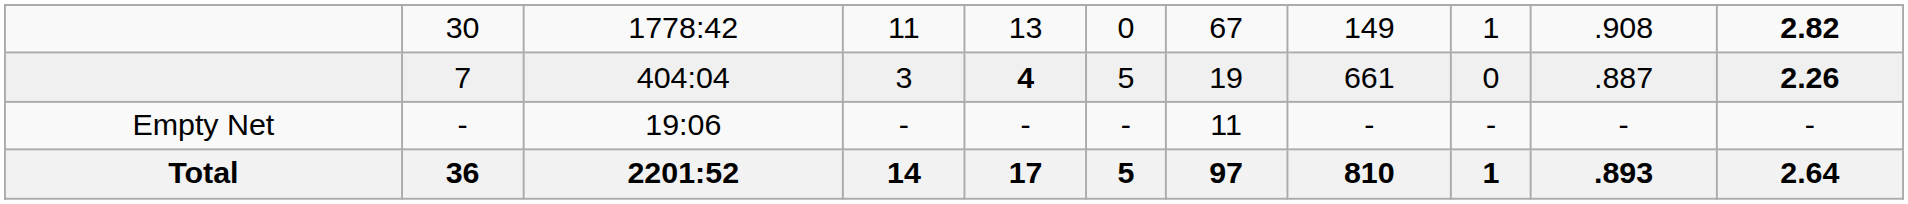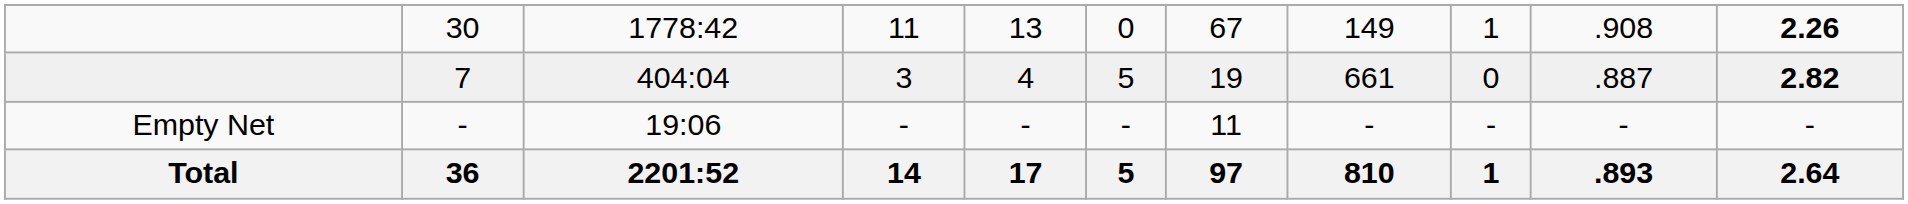30 | column 11: 2.82 -> 2.26
7 | column 5: bold -> normal
7 | column 11: 2.26 -> 2.82
